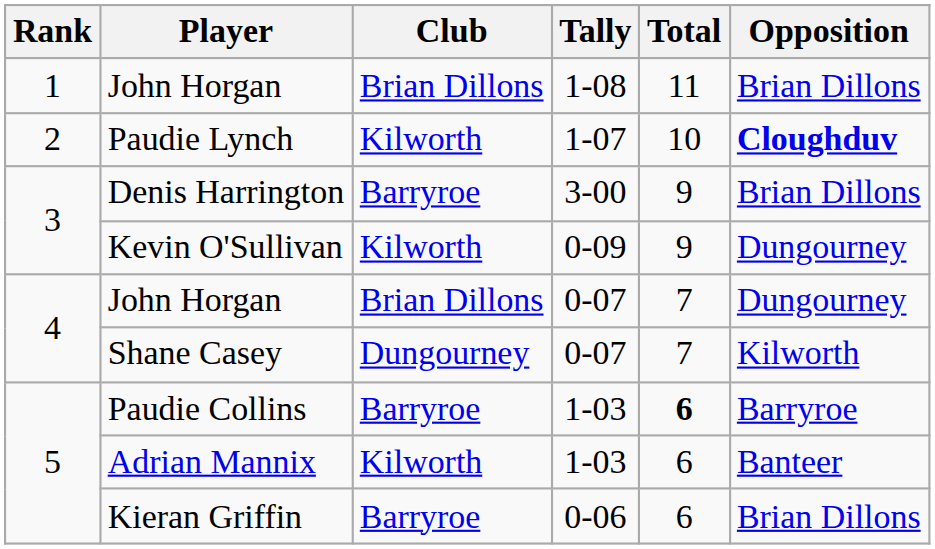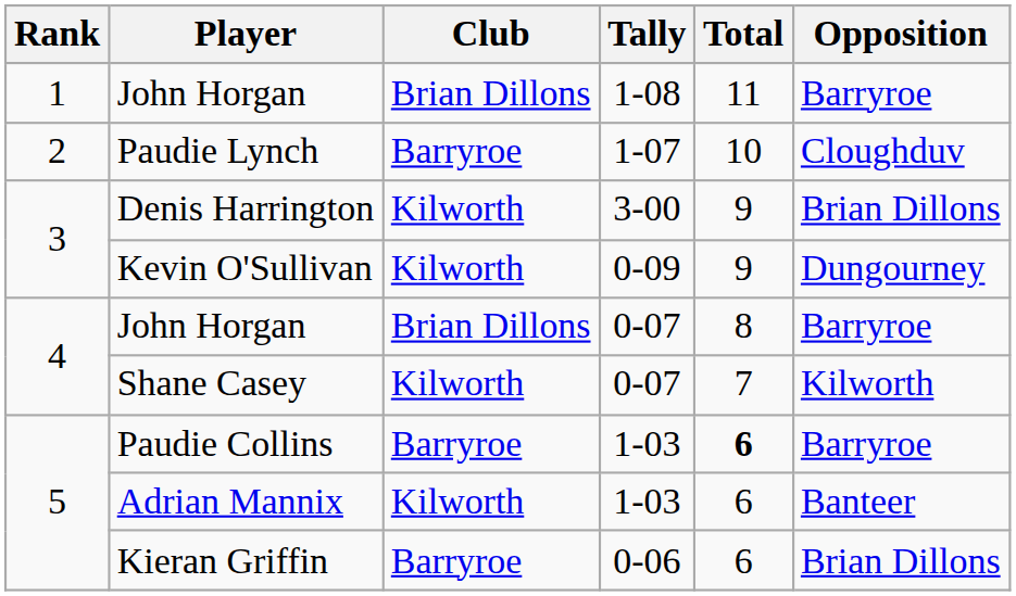John Horgan / 1-08 | Opposition: Brian Dillons -> Barryroe
Paudie Lynch | Club: Kilworth -> Barryroe
Paudie Lynch | Opposition: bold -> normal
Denis Harrington | Club: Barryroe -> Kilworth
John Horgan / 0-07 | Total: 7 -> 8
John Horgan / 0-07 | Opposition: Dungourney -> Barryroe
Shane Casey | Club: Dungourney -> Kilworth
